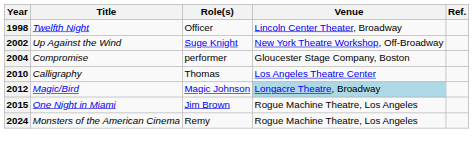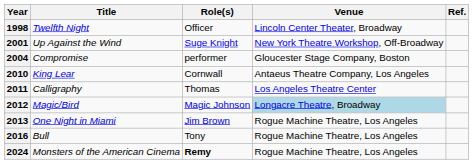Up Against the Wind | Year: 2002 -> 2001
+ row: 2010 | King Lear | Cornwall | Antaeus Theatre Company, Los Angeles
Calligraphy | Year: 2010 -> 2011
One Night in Miami | Year: 2015 -> 2013
+ row: 2016 | Bull | Tony | Rogue Machine Theatre, Los Angeles
Monsters of the American Cinema | Role(s): normal -> bold
